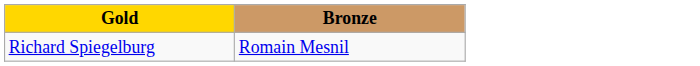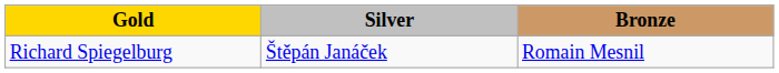+ column: Silver | Štěpán Janáček
